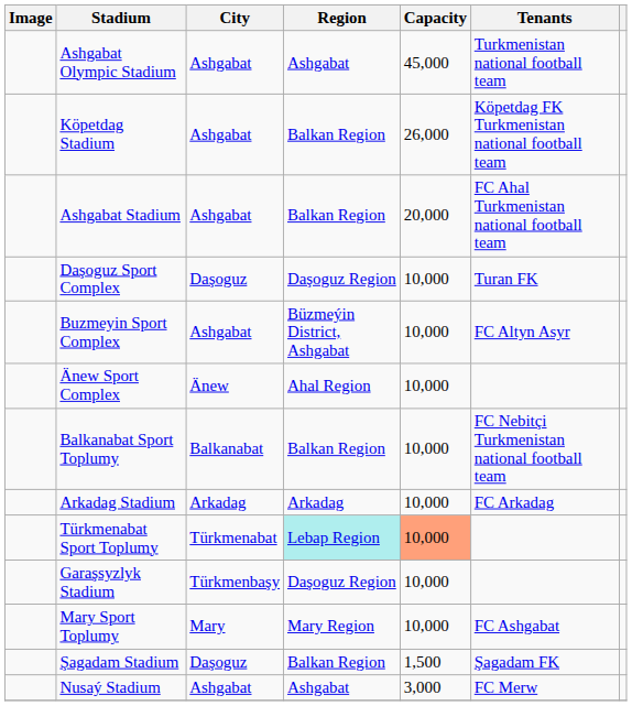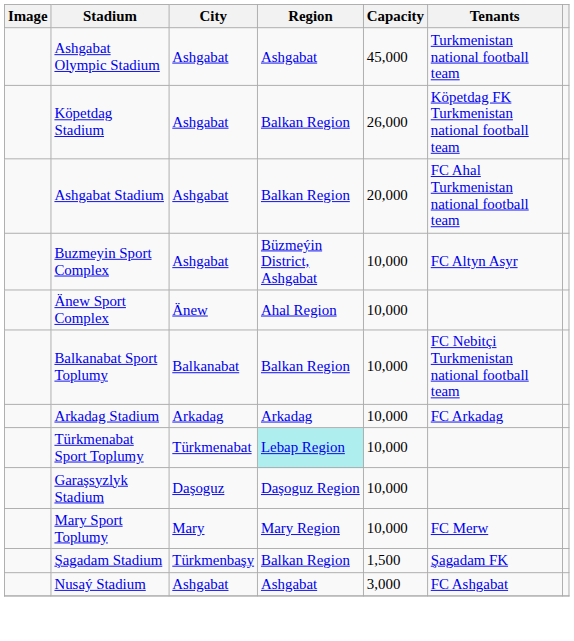- row: Daşoguz Sport Complex | Daşoguz | Daşoguz Region | 10,000 | Turan FK
Türkmenabat Sport Toplumy | Capacity: lightsalmon background -> no background
Garaşsyzlyk Stadium | City: Türkmenbaşy -> Daşoguz
Mary Sport Toplumy | Tenants: FC Ashgabat -> FC Merw
Şagadam Stadium | City: Daşoguz -> Türkmenbaşy
Nusaý Stadium | Tenants: FC Merw -> FC Ashgabat
